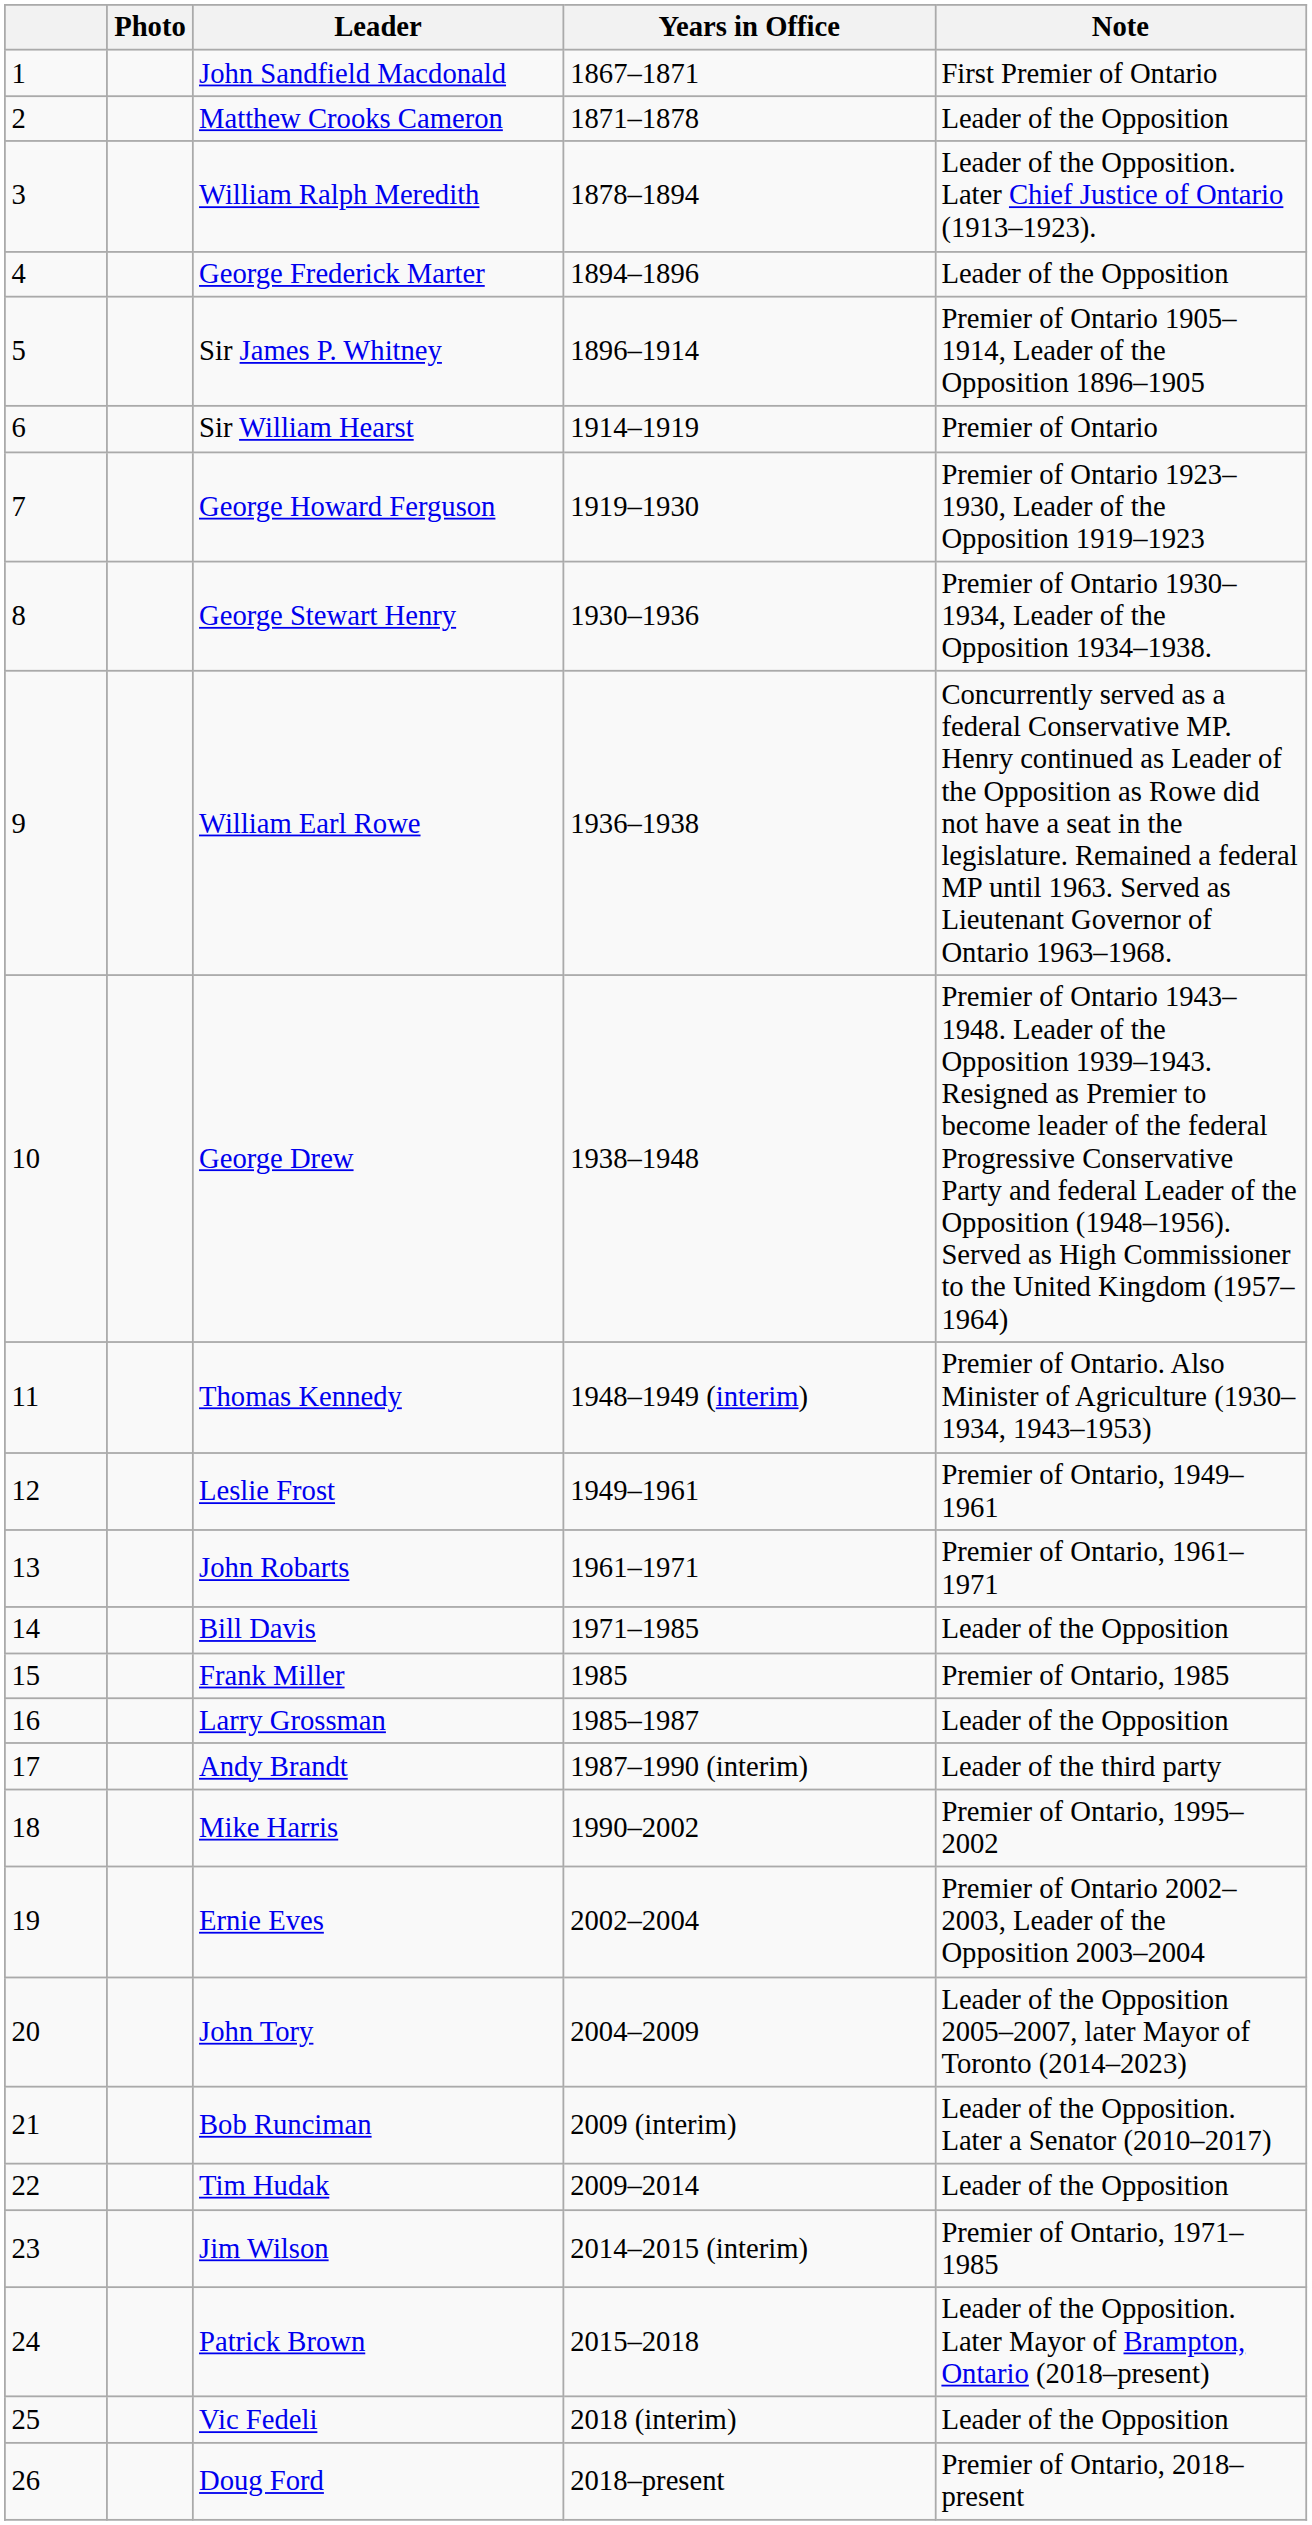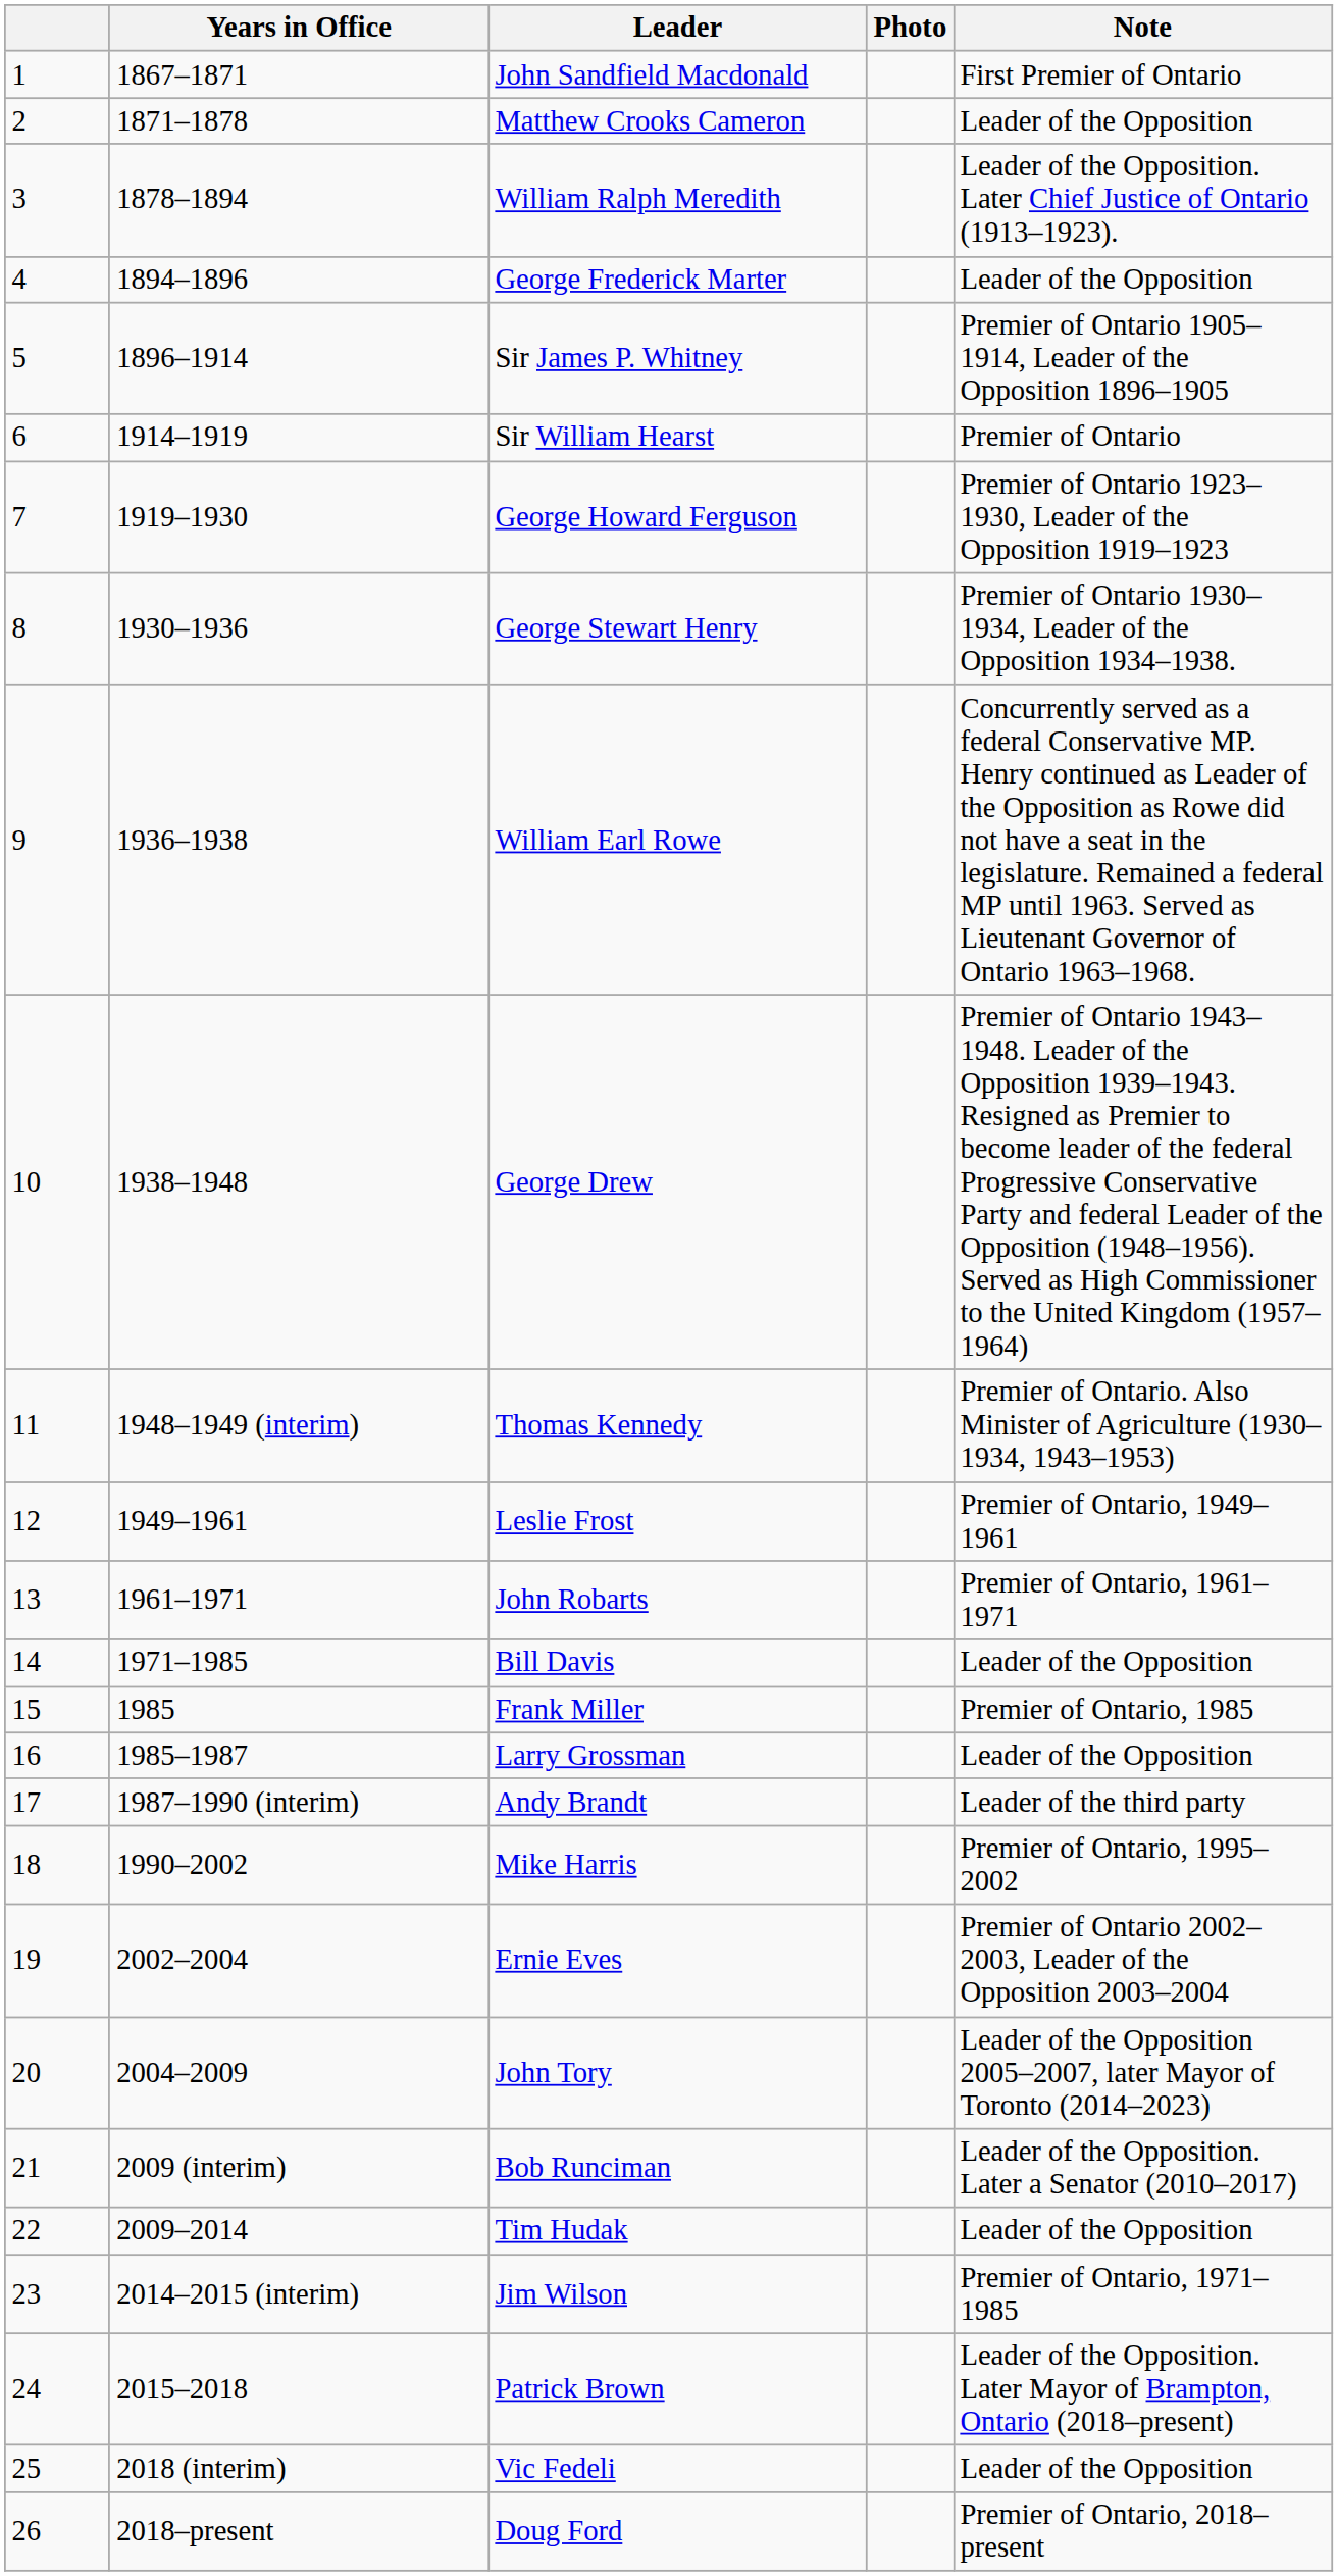columns swapped: Photo <-> Years in Office
